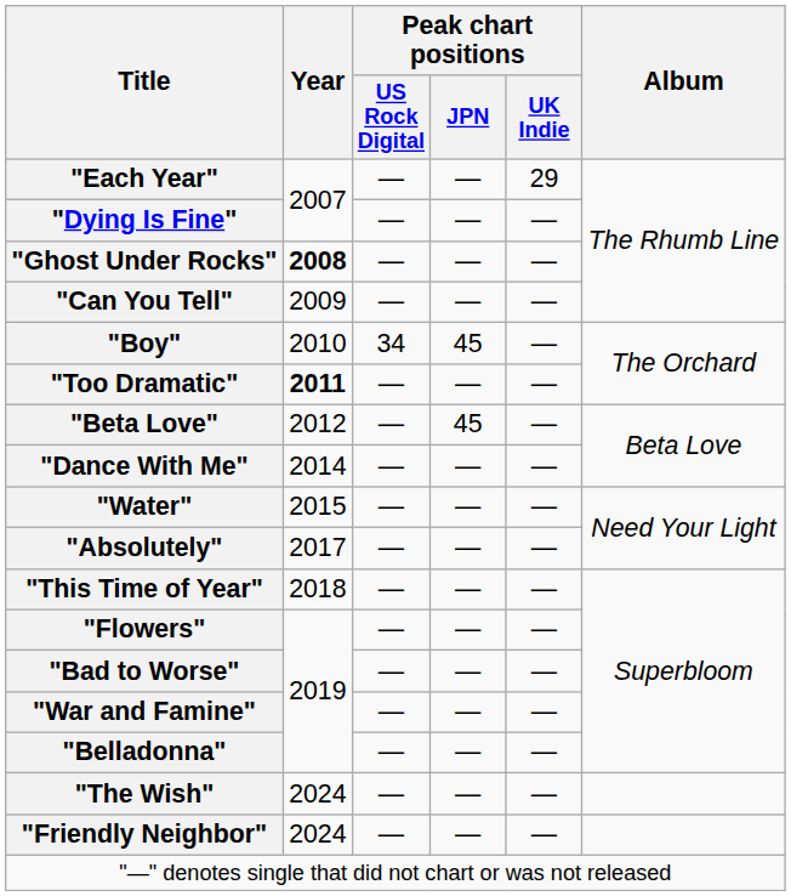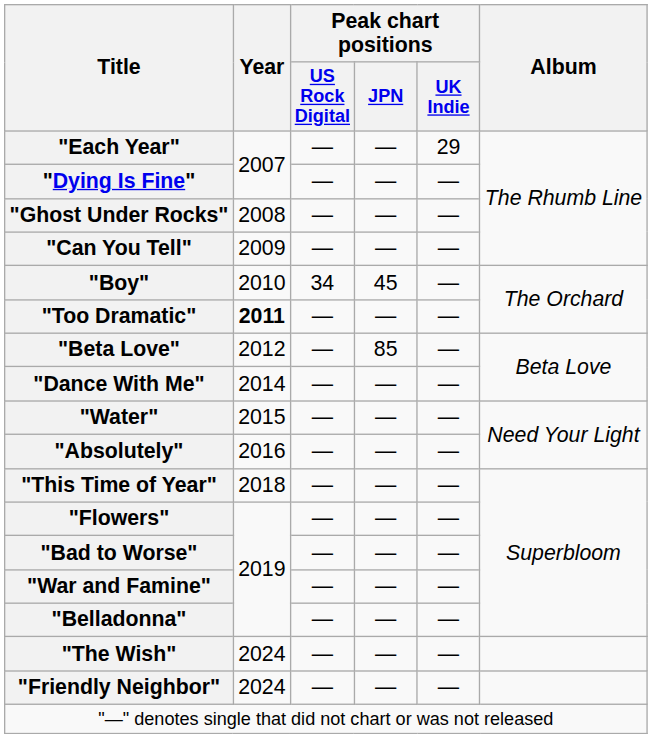"Ghost Under Rocks" | Year: bold -> normal
"Beta Love" | Peak chart positions / JPN: 45 -> 85
"Absolutely" | Year: 2017 -> 2016
